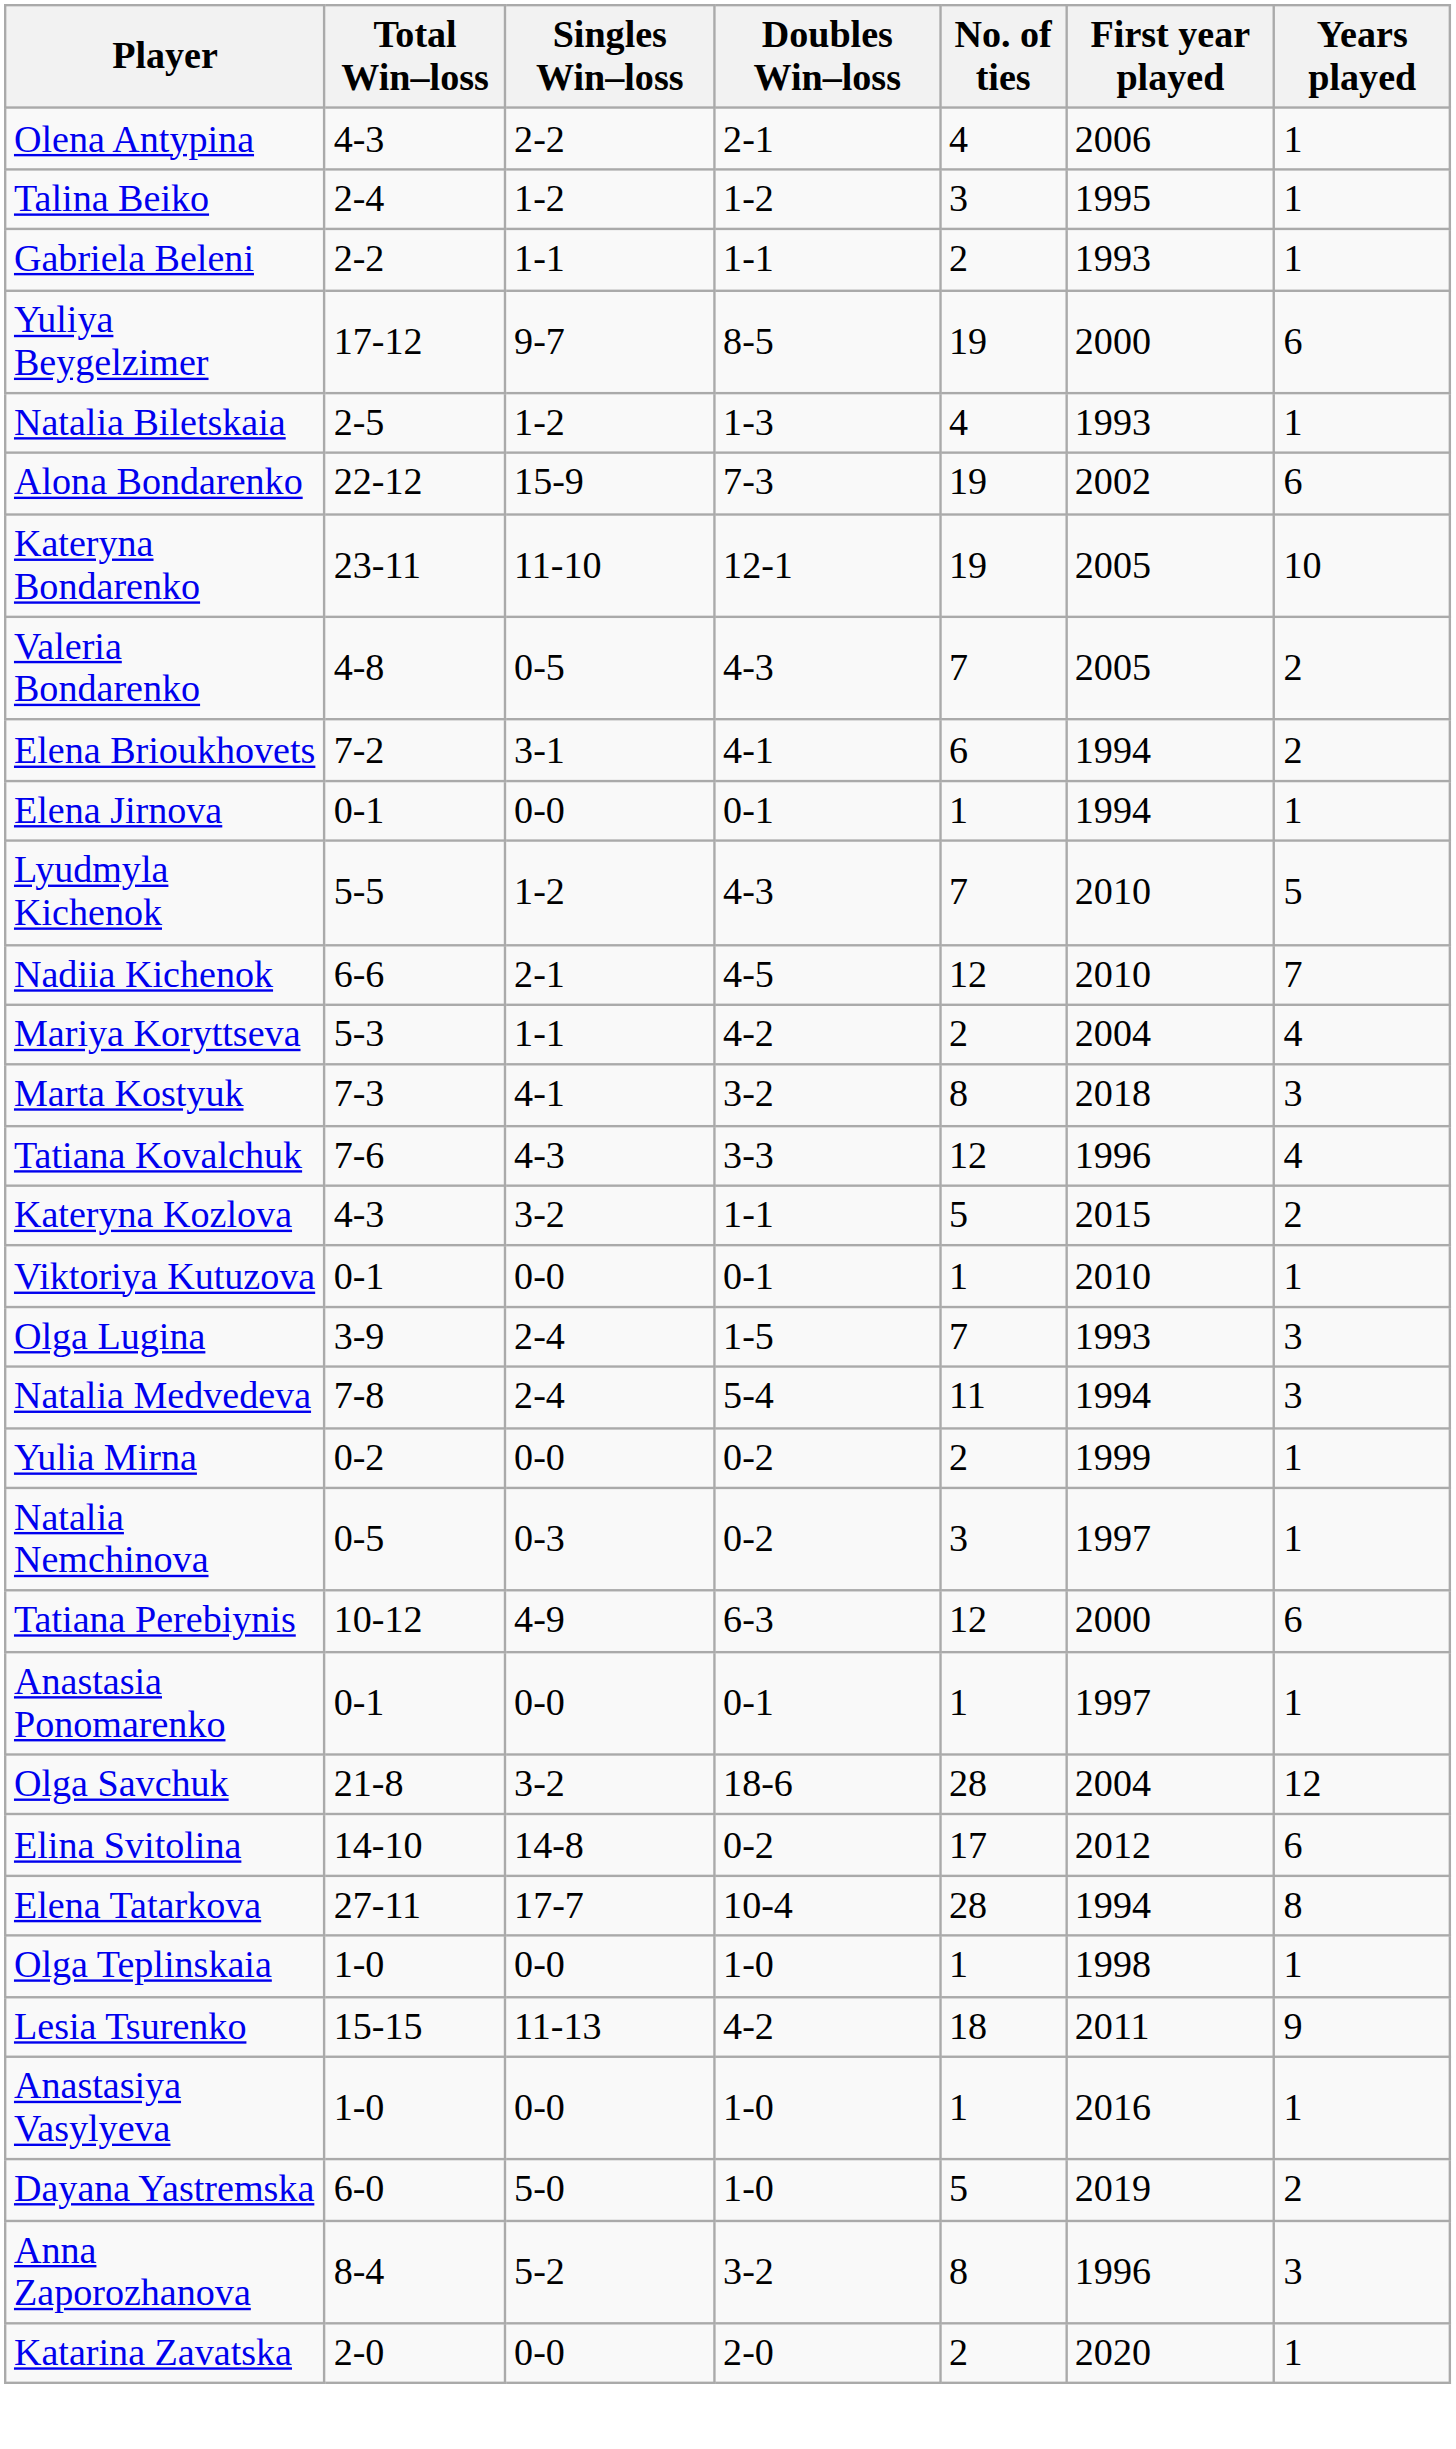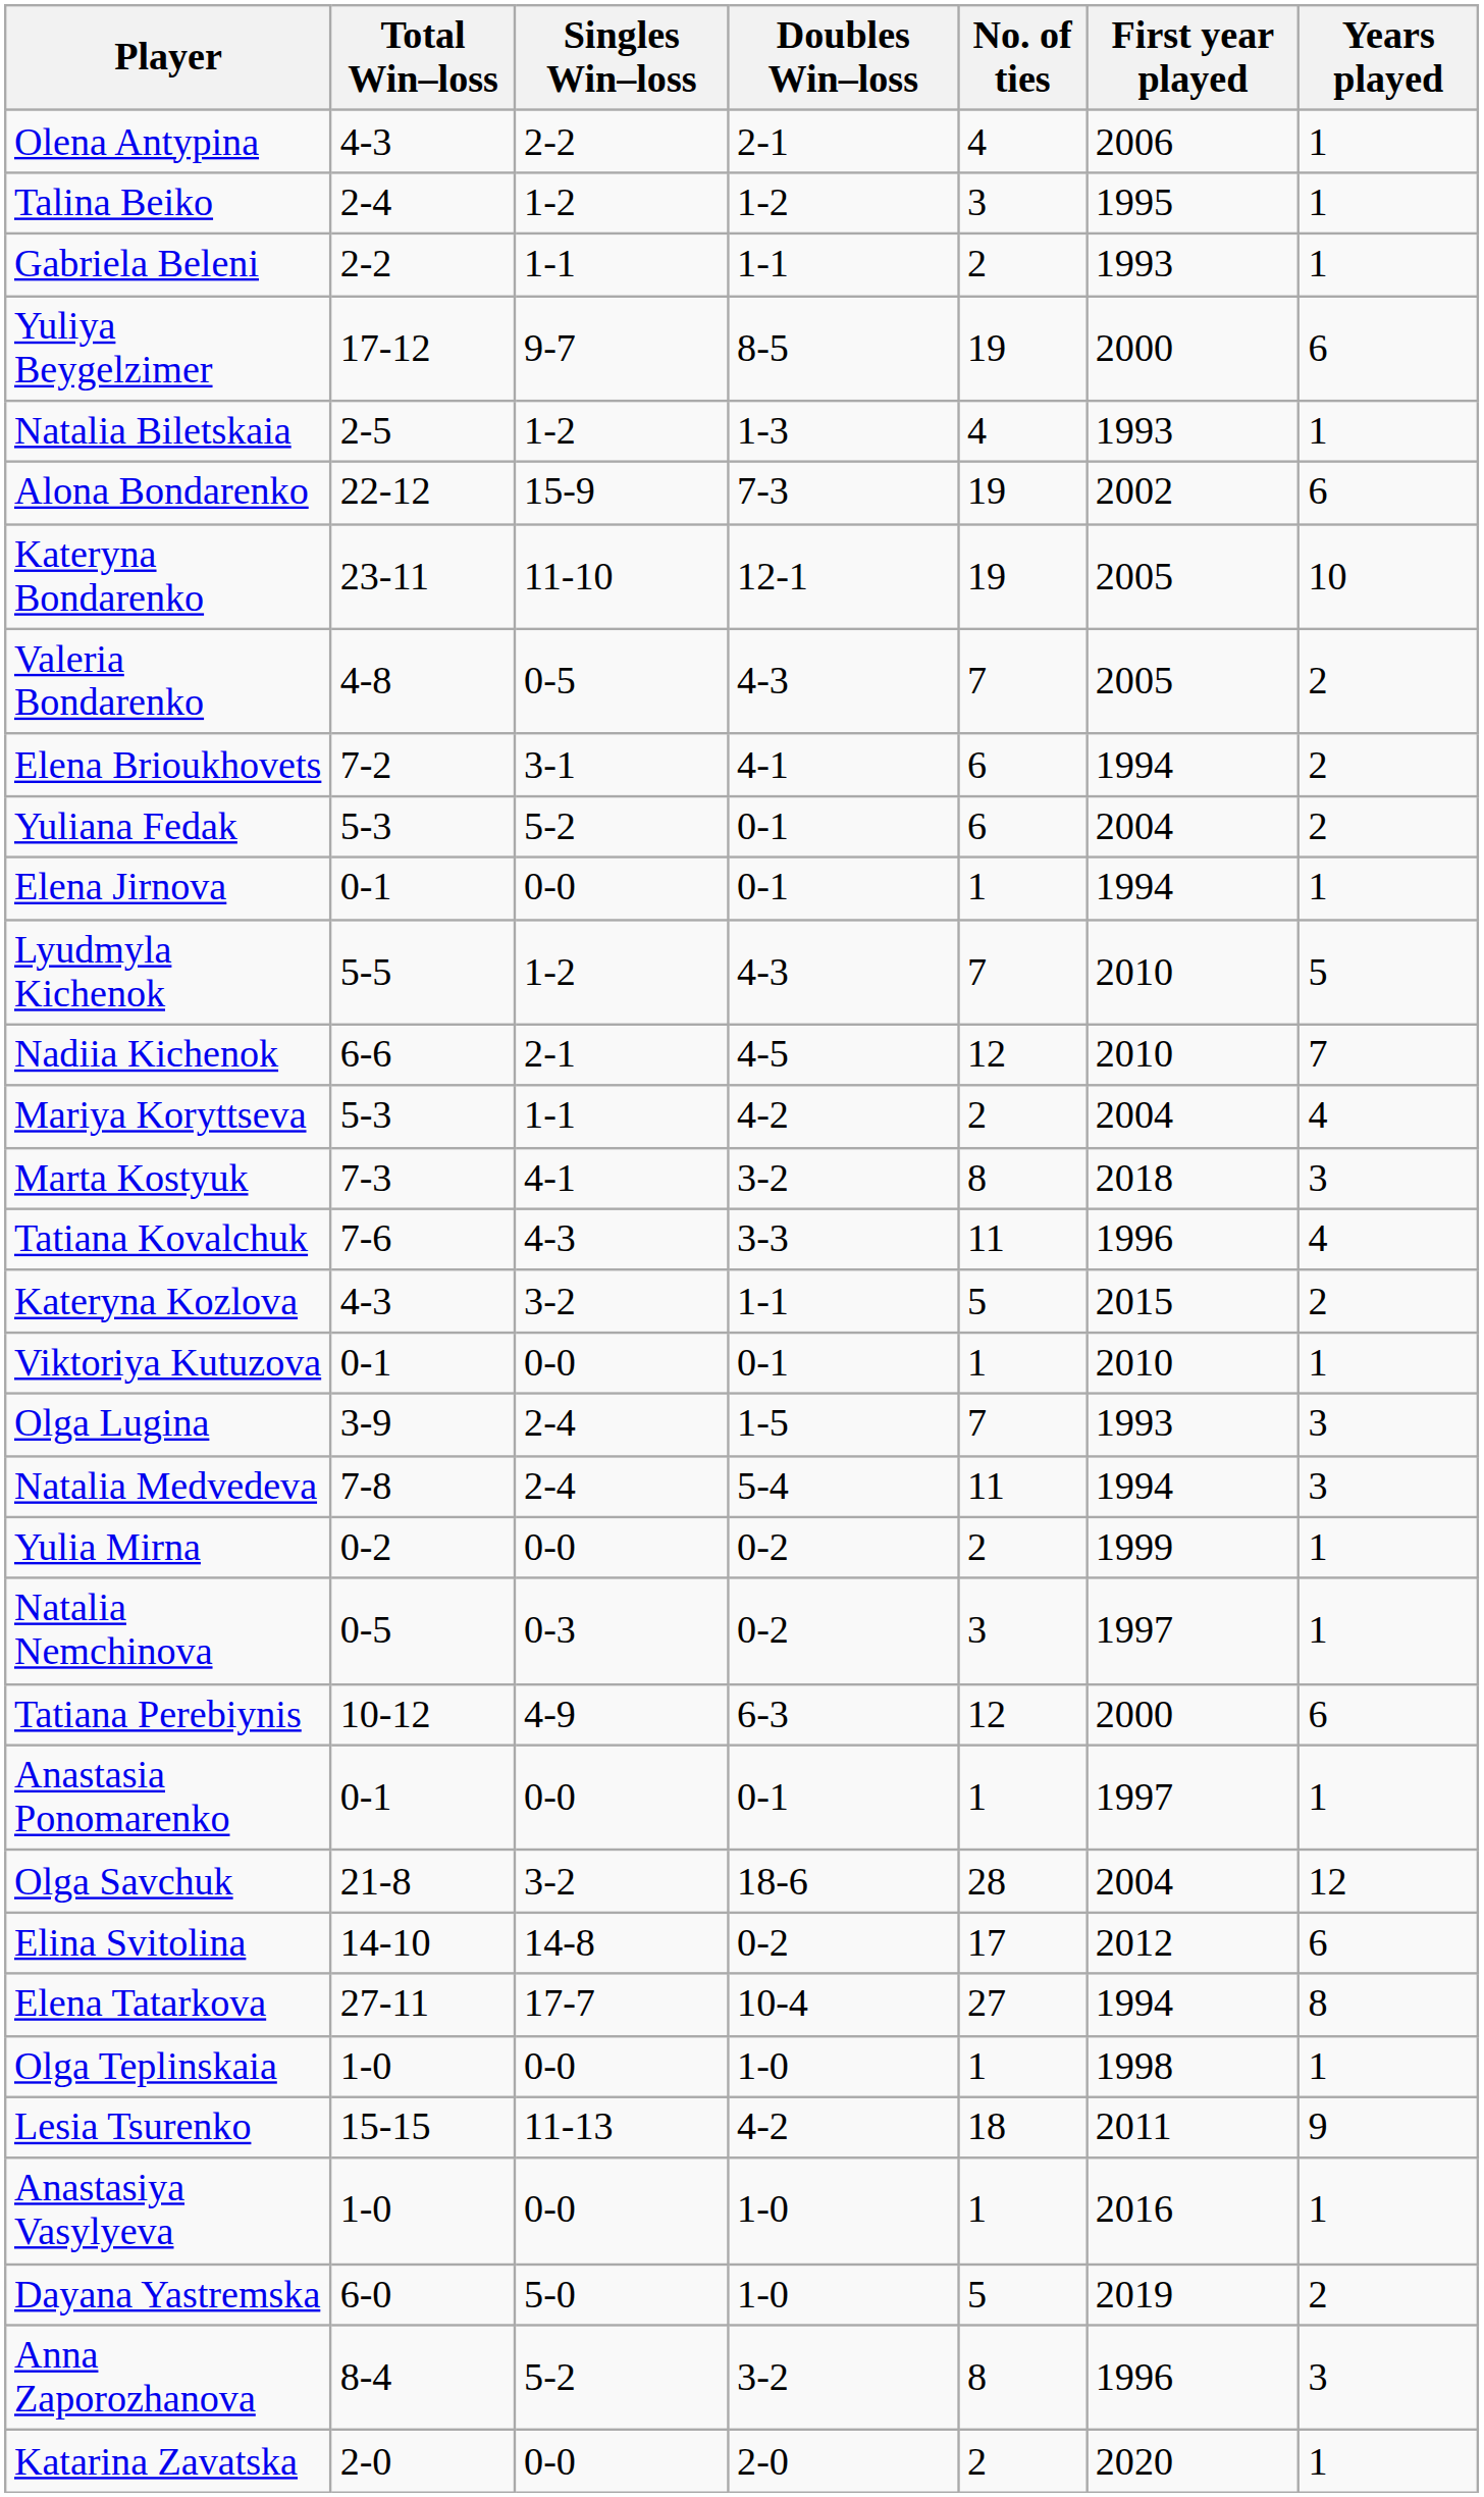+ row: Yuliana Fedak | 5-3 | 5-2 | 0-1 | 6 | 2004 | 2
Tatiana Kovalchuk | No. of ties: 12 -> 11
Elena Tatarkova | No. of ties: 28 -> 27
